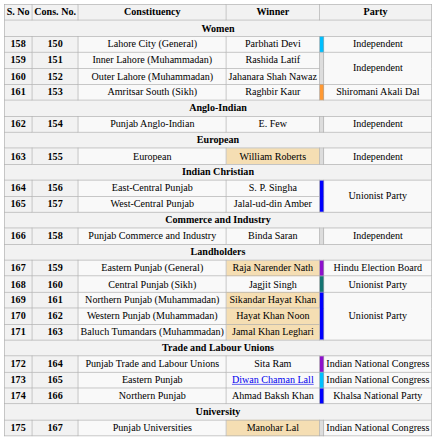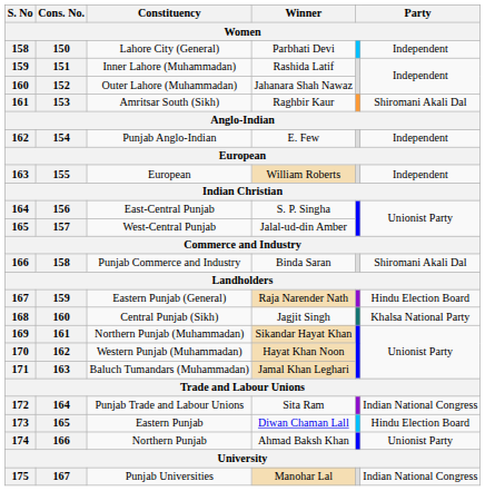Punjab Commerce and Industry | column 6: Independent -> Shiromani Akali Dal
Central Punjab (Sikh) | column 6: Unionist Party -> Khalsa National Party
Eastern Punjab | column 6: Indian National Congress -> Hindu Election Board
Northern Punjab | column 6: Khalsa National Party -> Unionist Party
